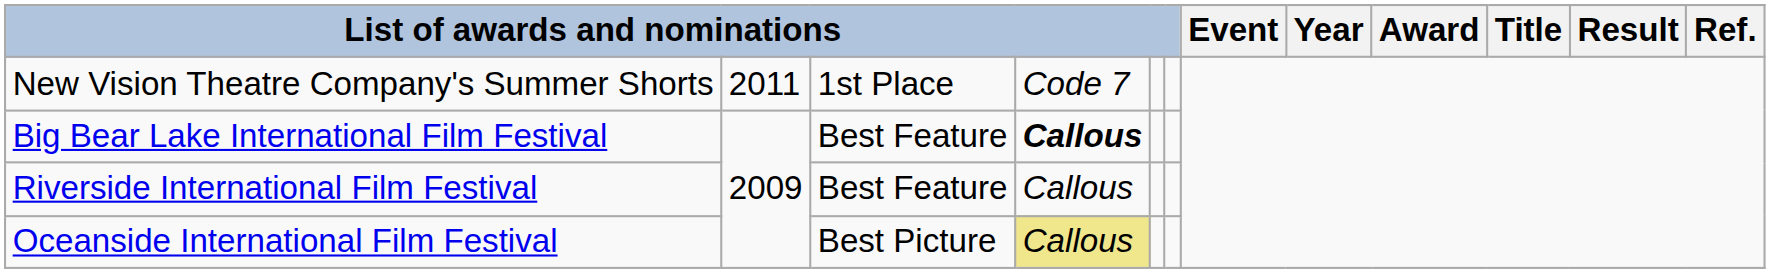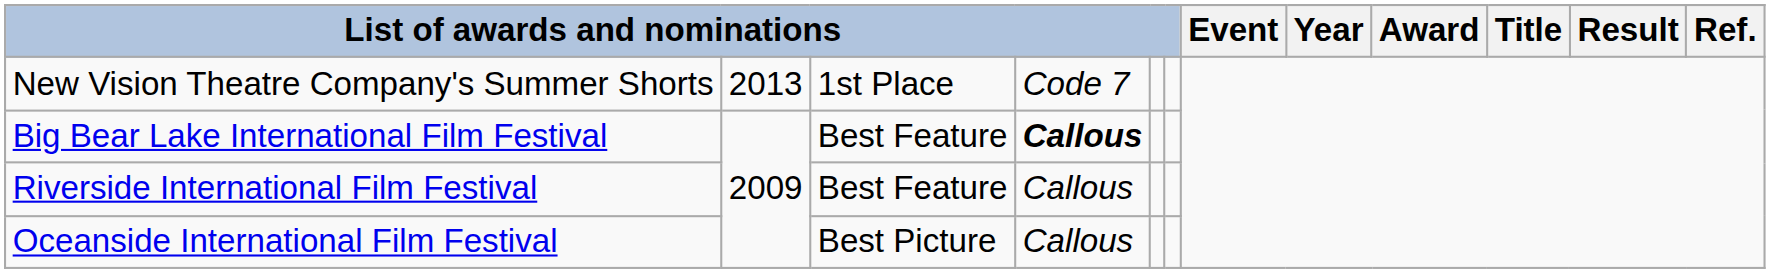New Vision Theatre Company's Summer Shorts | column 2: 2011 -> 2013
Oceanside International Film Festival | column 4: khaki background -> no background
